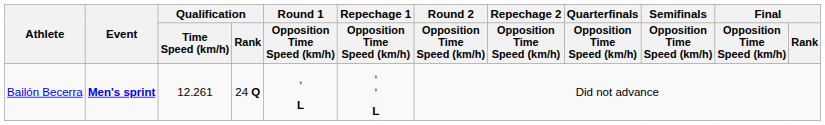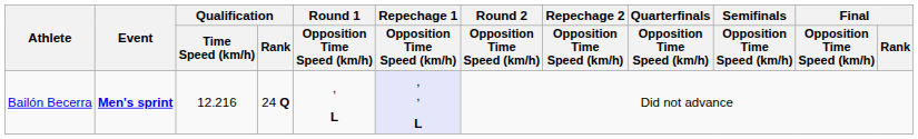Bailón Becerra | Qualification / Time Speed (km/h): 12.261 -> 12.216
Bailón Becerra | Repechage 1 / Opposition Time Speed (km/h): no background -> lavender background
